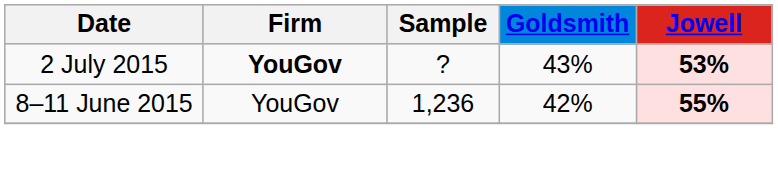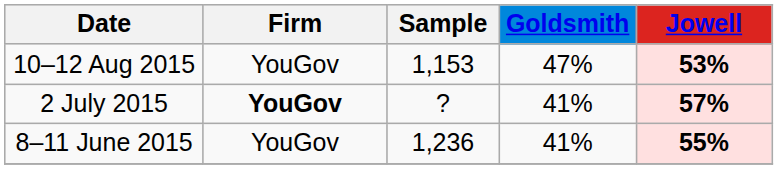+ row: 10–12 Aug 2015 | YouGov | 1,153 | 47% | 53%
2 July 2015 | Goldsmith: 43% -> 41%
2 July 2015 | Jowell: 53% -> 57%
8–11 June 2015 | Goldsmith: 42% -> 41%
